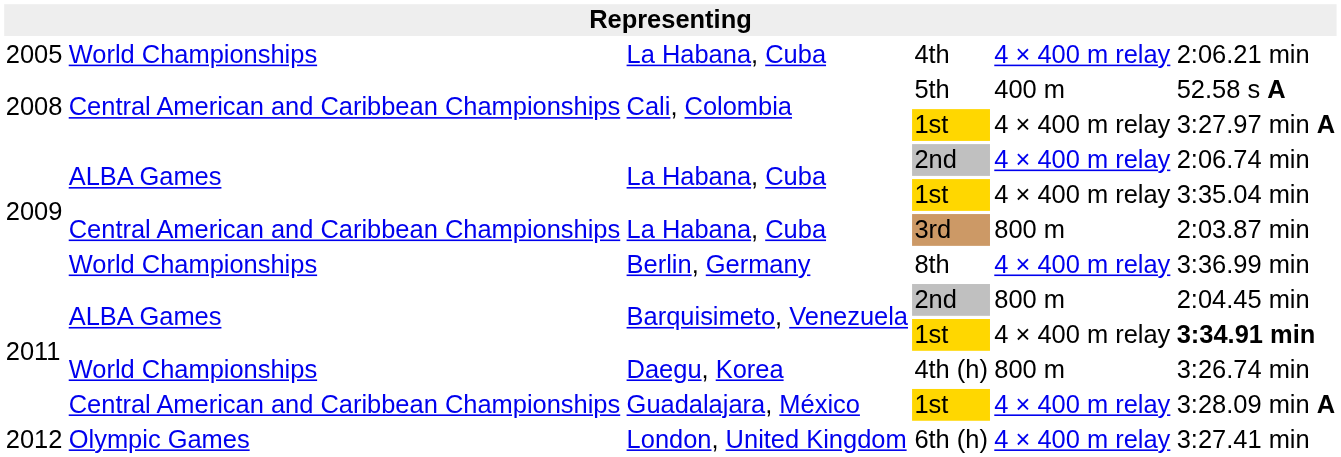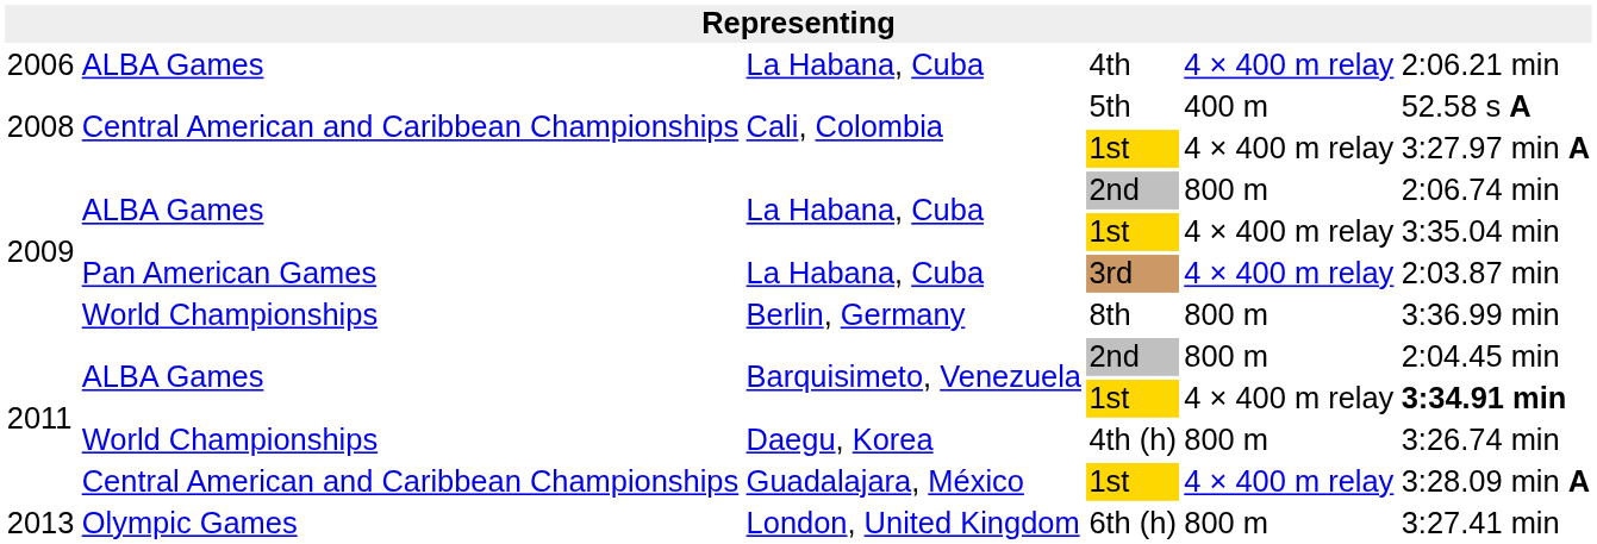4th | column 1: 2005 -> 2006
4th | column 2: World Championships -> ALBA Games
La Habana, Cuba / 2nd | column 5: 4 × 400 m relay -> 800 m
3rd | column 2: Central American and Caribbean Championships -> Pan American Games
3rd | column 5: 800 m -> 4 × 400 m relay
8th | column 5: 4 × 400 m relay -> 800 m
6th (h) | column 1: 2012 -> 2013
6th (h) | column 5: 4 × 400 m relay -> 800 m
